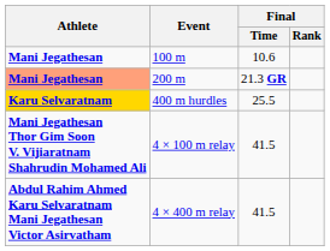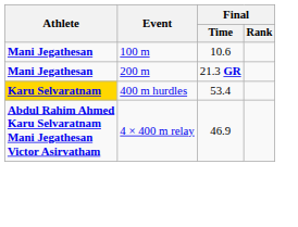200 m | Athlete: lightsalmon background -> no background
400 m hurdles | Final / Time: 25.5 -> 53.4
- row: Mani Jegathesan Thor Gim Soon V. Vijiaratnam Shahrudin Mohamed Ali | 4 × 100 m relay | 41.5
4 × 400 m relay | Final / Time: 41.5 -> 46.9
